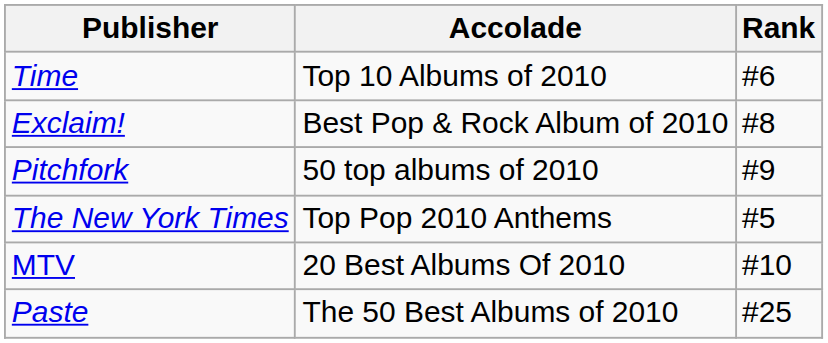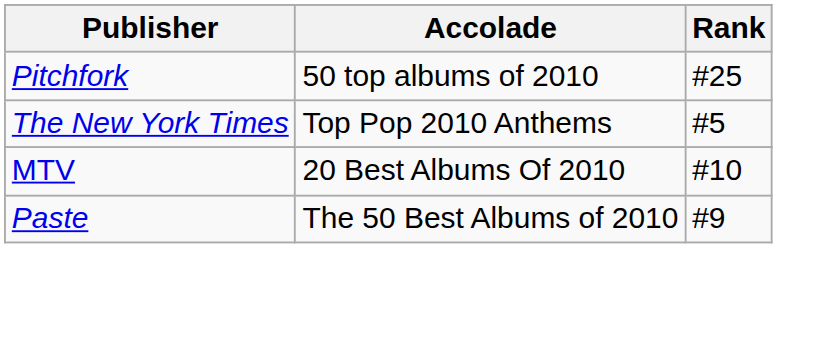- row: Time | Top 10 Albums of 2010 | #6
- row: Exclaim! | Best Pop & Rock Album of 2010 | #8
Pitchfork | Rank: #9 -> #25
Paste | Rank: #25 -> #9
